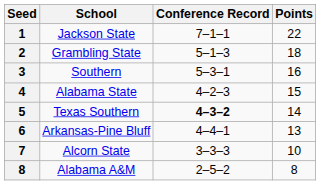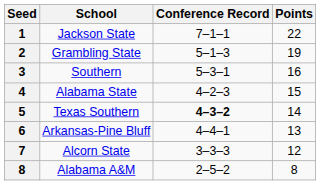Grambling State | Points: 18 -> 19
Alcorn State | Points: 10 -> 12
